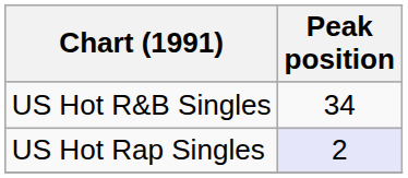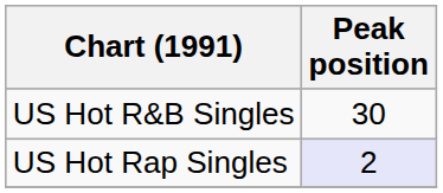US Hot R&B Singles | Peak position: 34 -> 30
